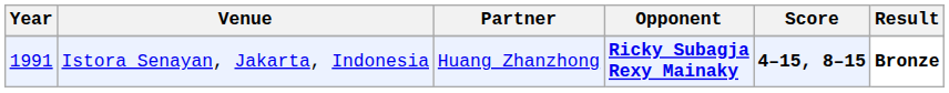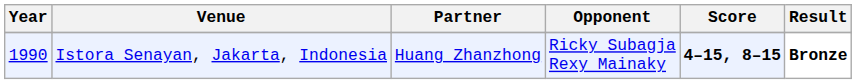Istora Senayan, Jakarta, Indonesia | Year: 1991 -> 1990
Istora Senayan, Jakarta, Indonesia | Opponent: bold -> normal
